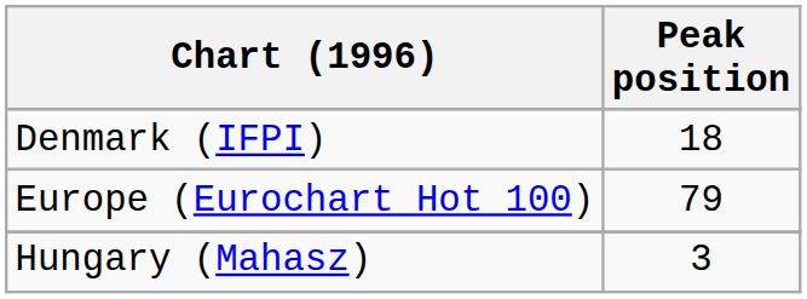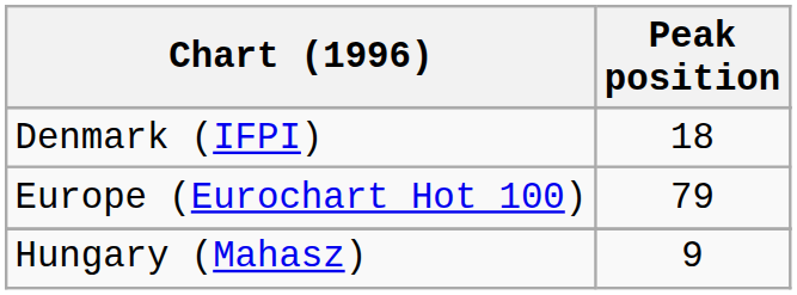Hungary (Mahasz) | Peak position: 3 -> 9
